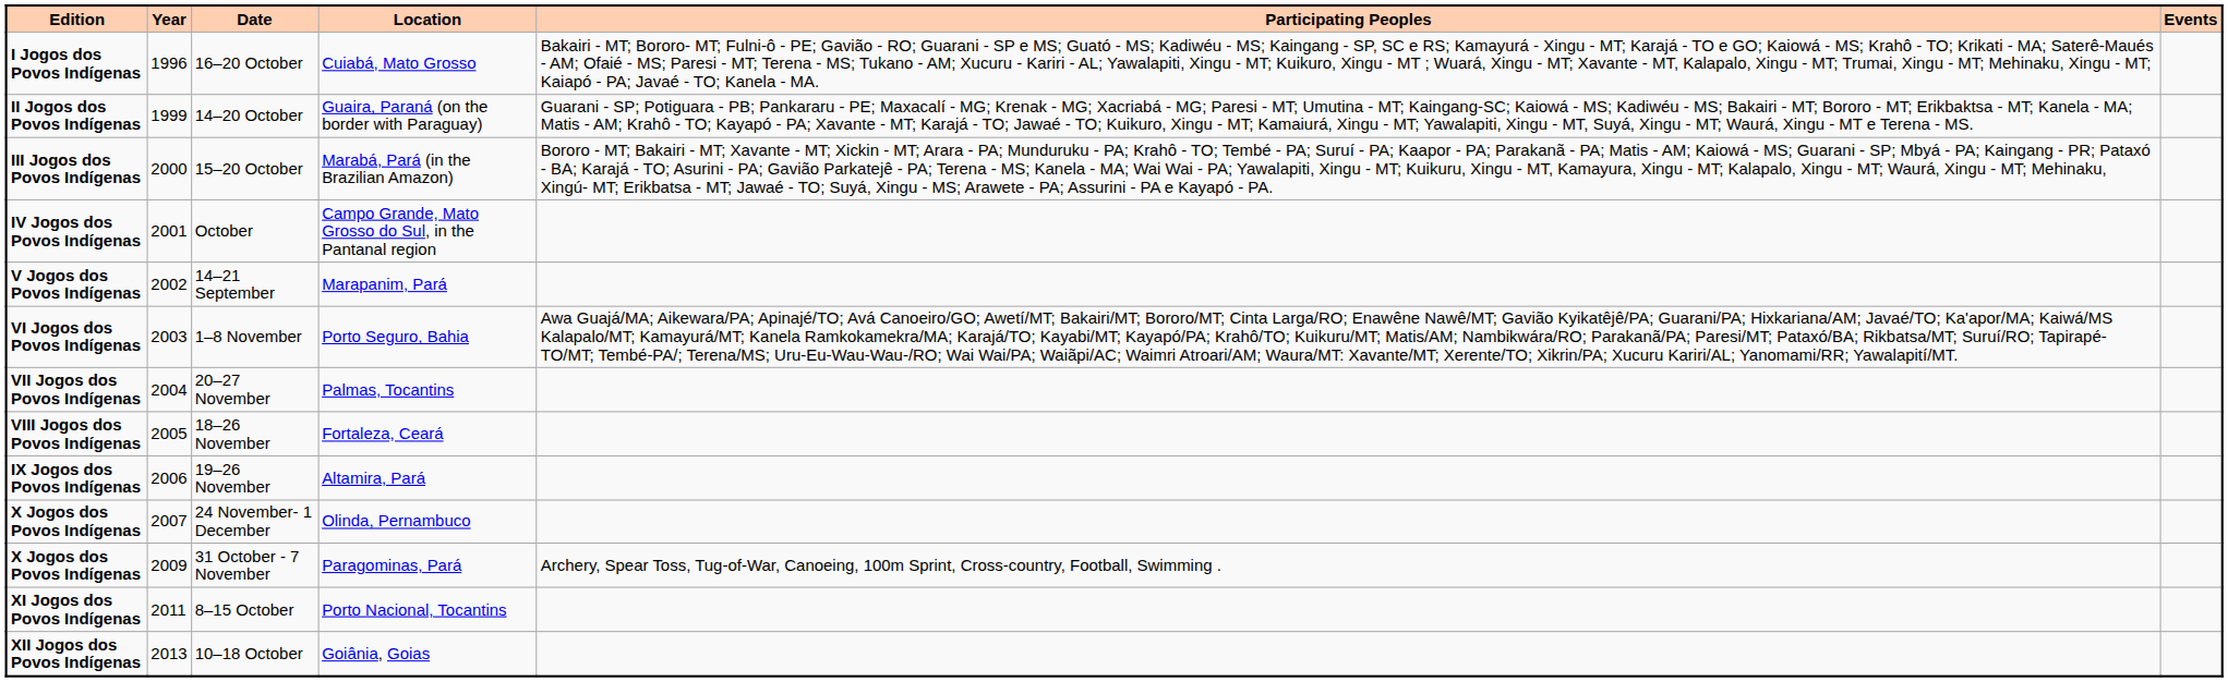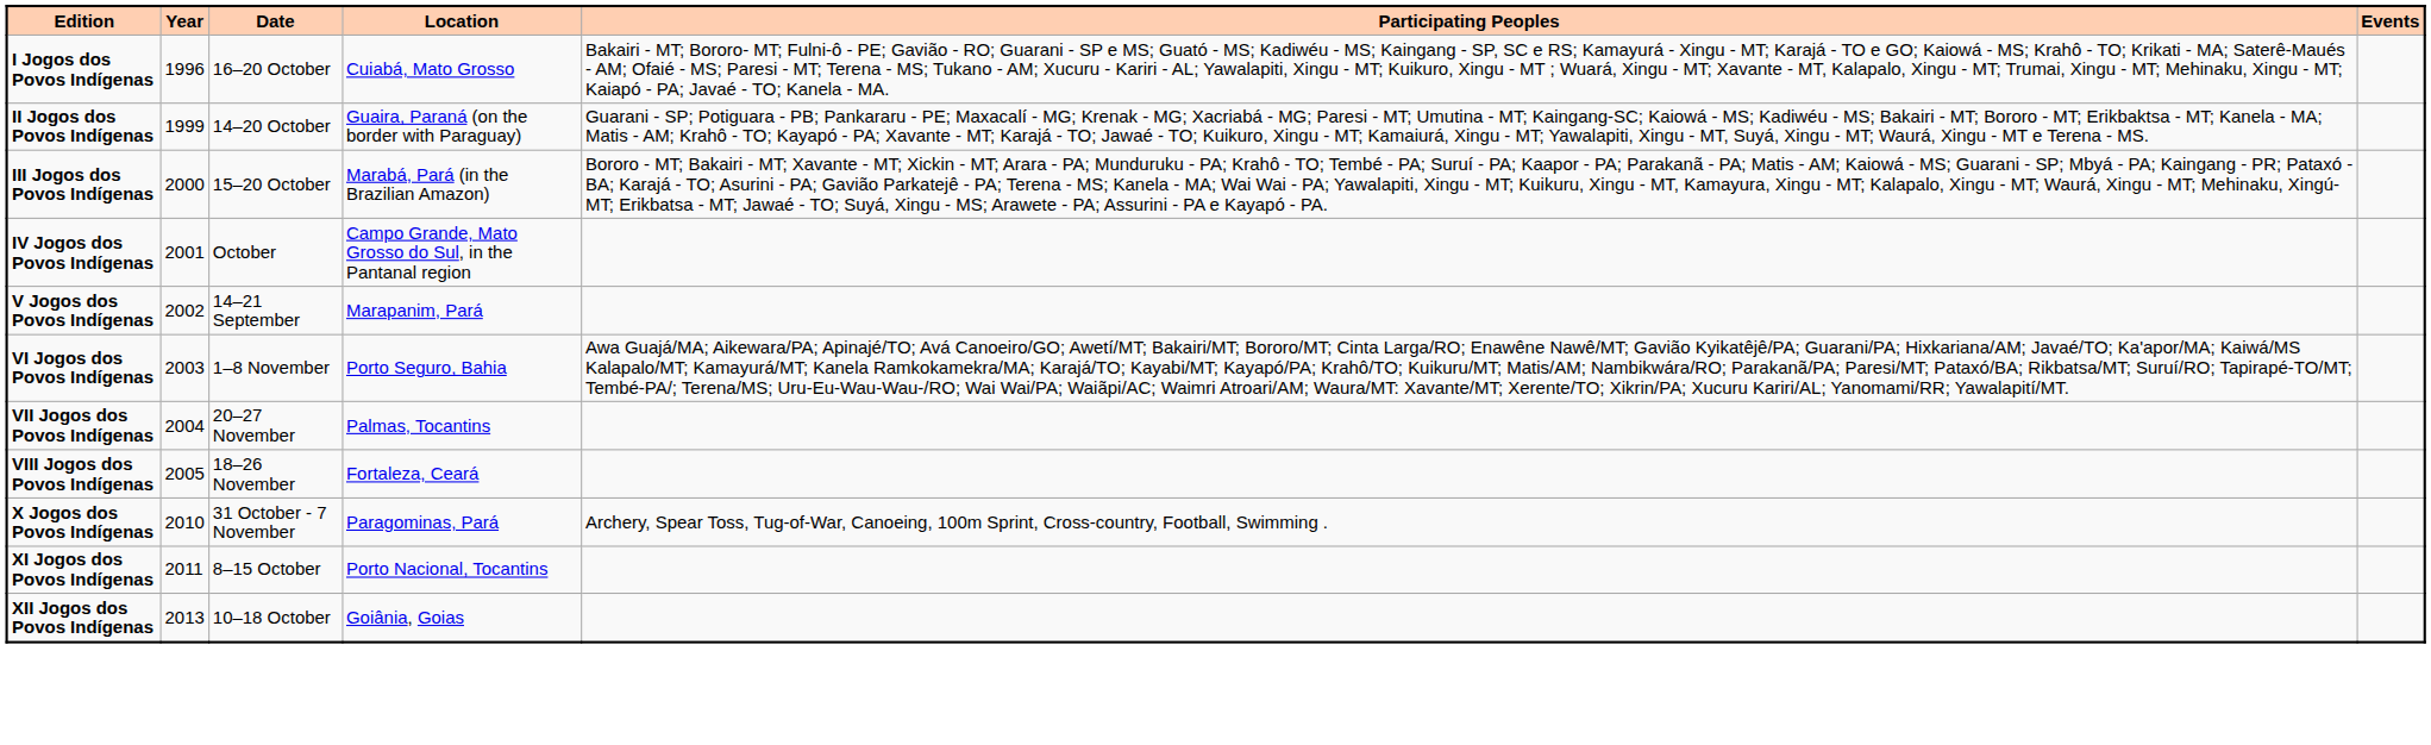- row: IX Jogos dos Povos Indígenas | 2006 | 19–26 November | Altamira, Pará
- row: X Jogos dos Povos Indígenas | 2007 | 24 November- 1 December | Olinda, Pernambuco
31 October - 7 November | Year: 2009 -> 2010
